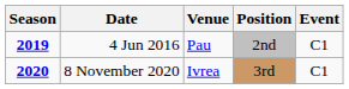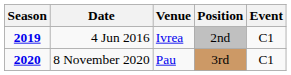4 Jun 2016 | Venue: Pau -> Ivrea
8 November 2020 | Venue: Ivrea -> Pau
